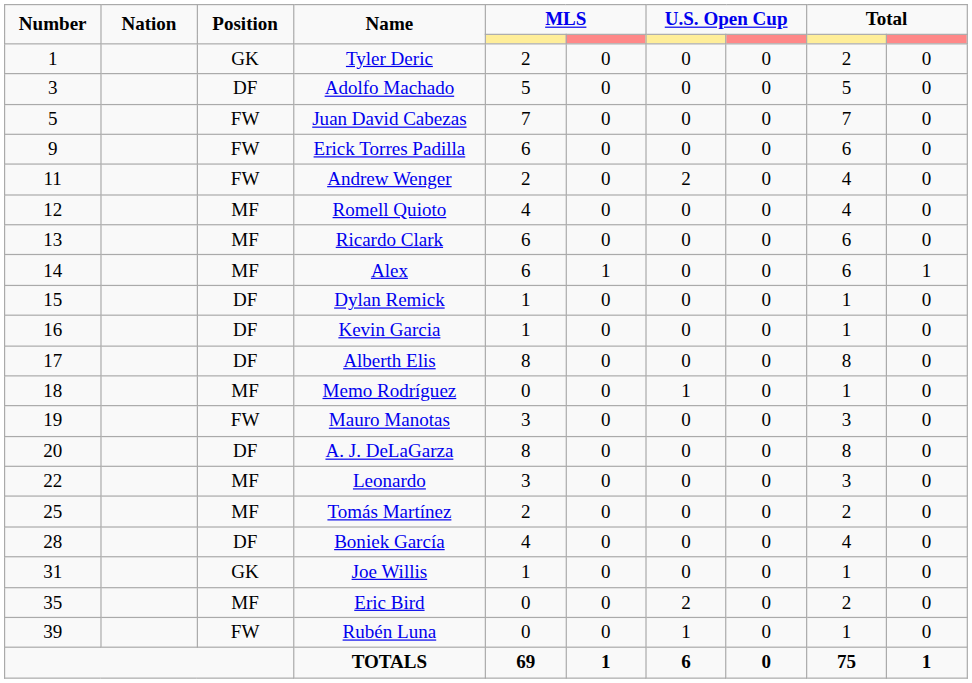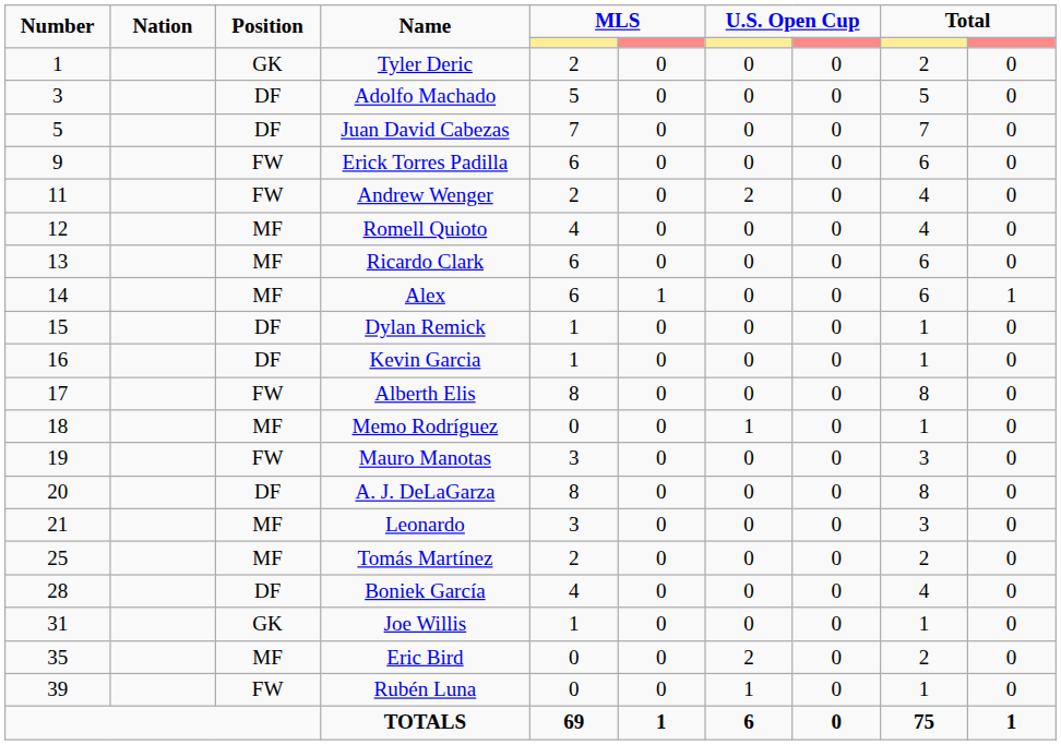Juan David Cabezas | Position: FW -> DF
Alberth Elis | Position: DF -> FW
Leonardo | Number: 22 -> 21
